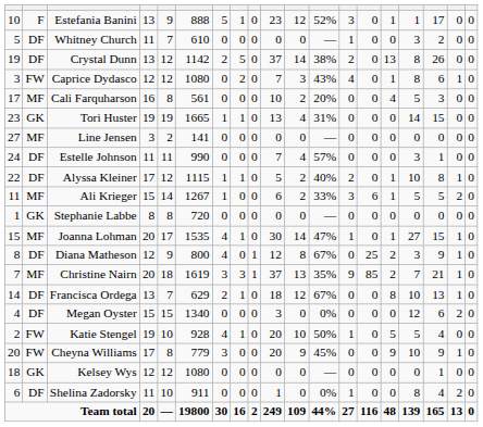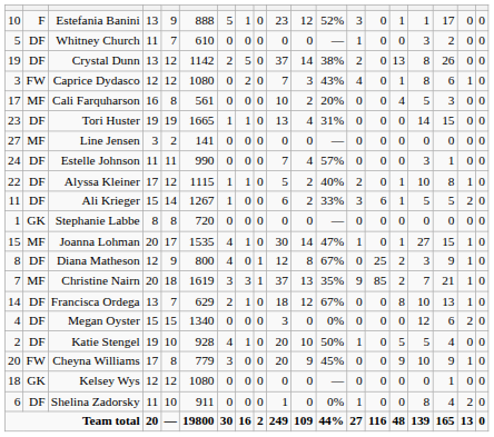Tori Huster | column 2: GK -> DF
Ali Krieger | column 2: MF -> DF
Katie Stengel | column 2: FW -> DF
